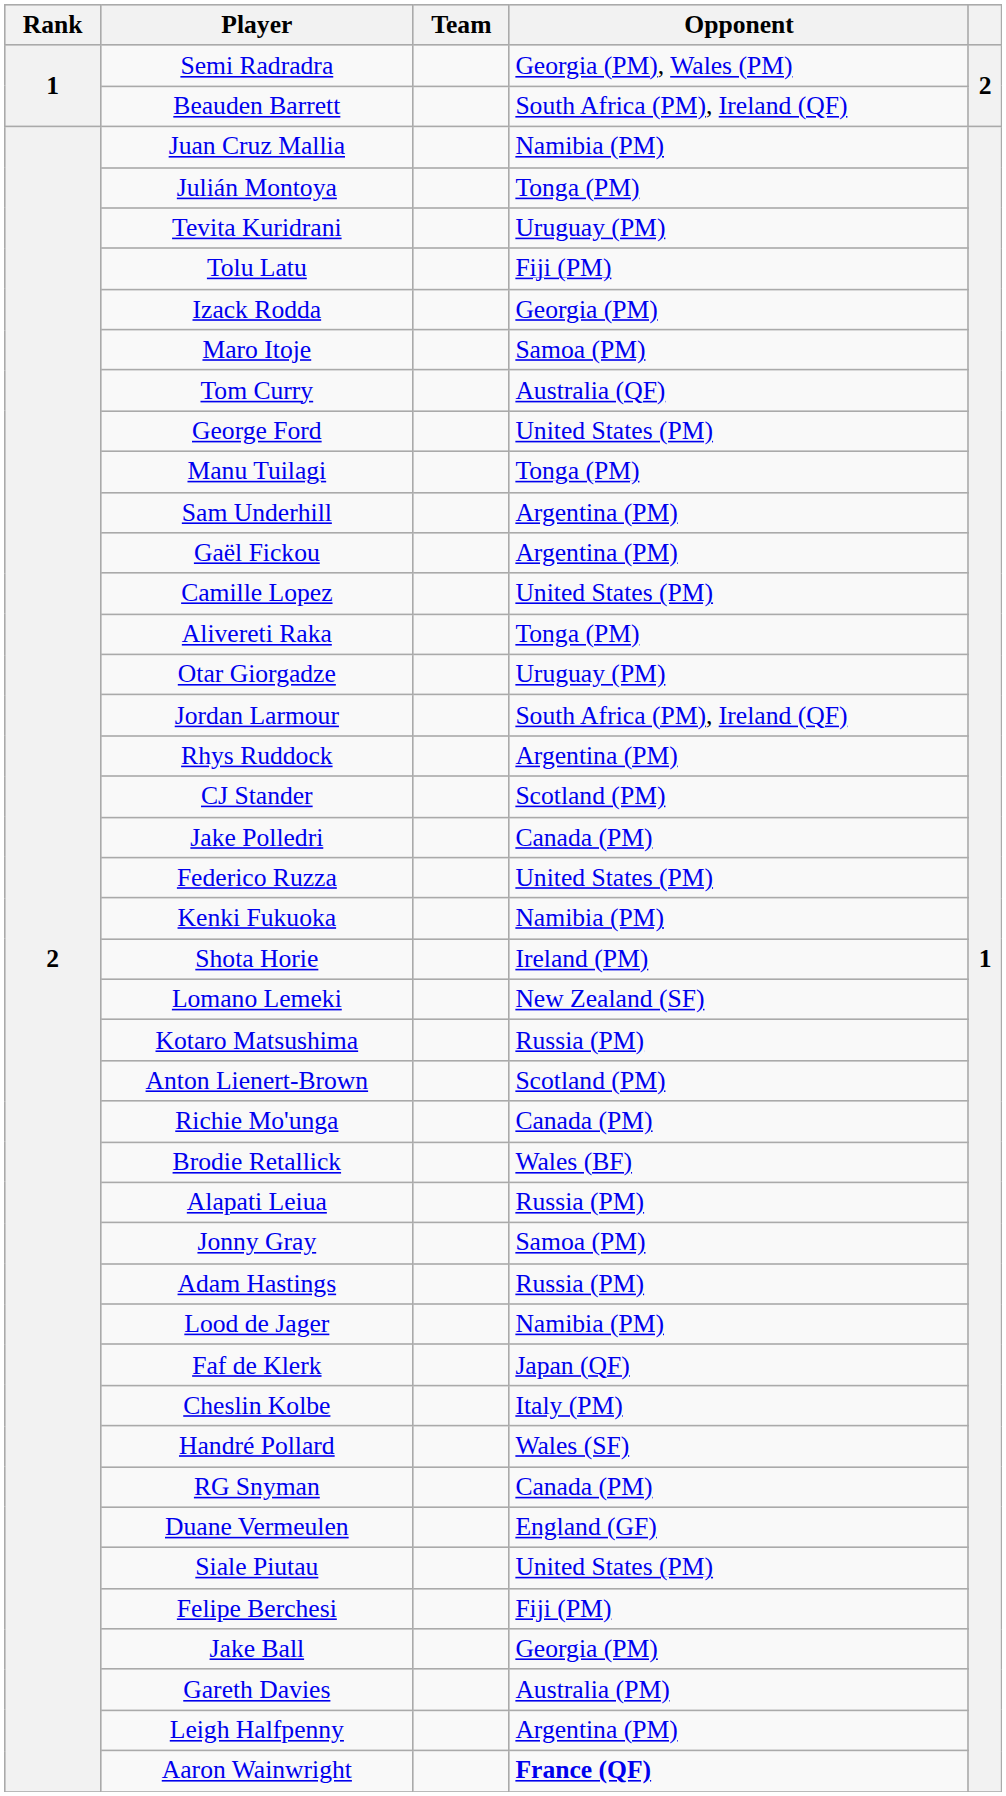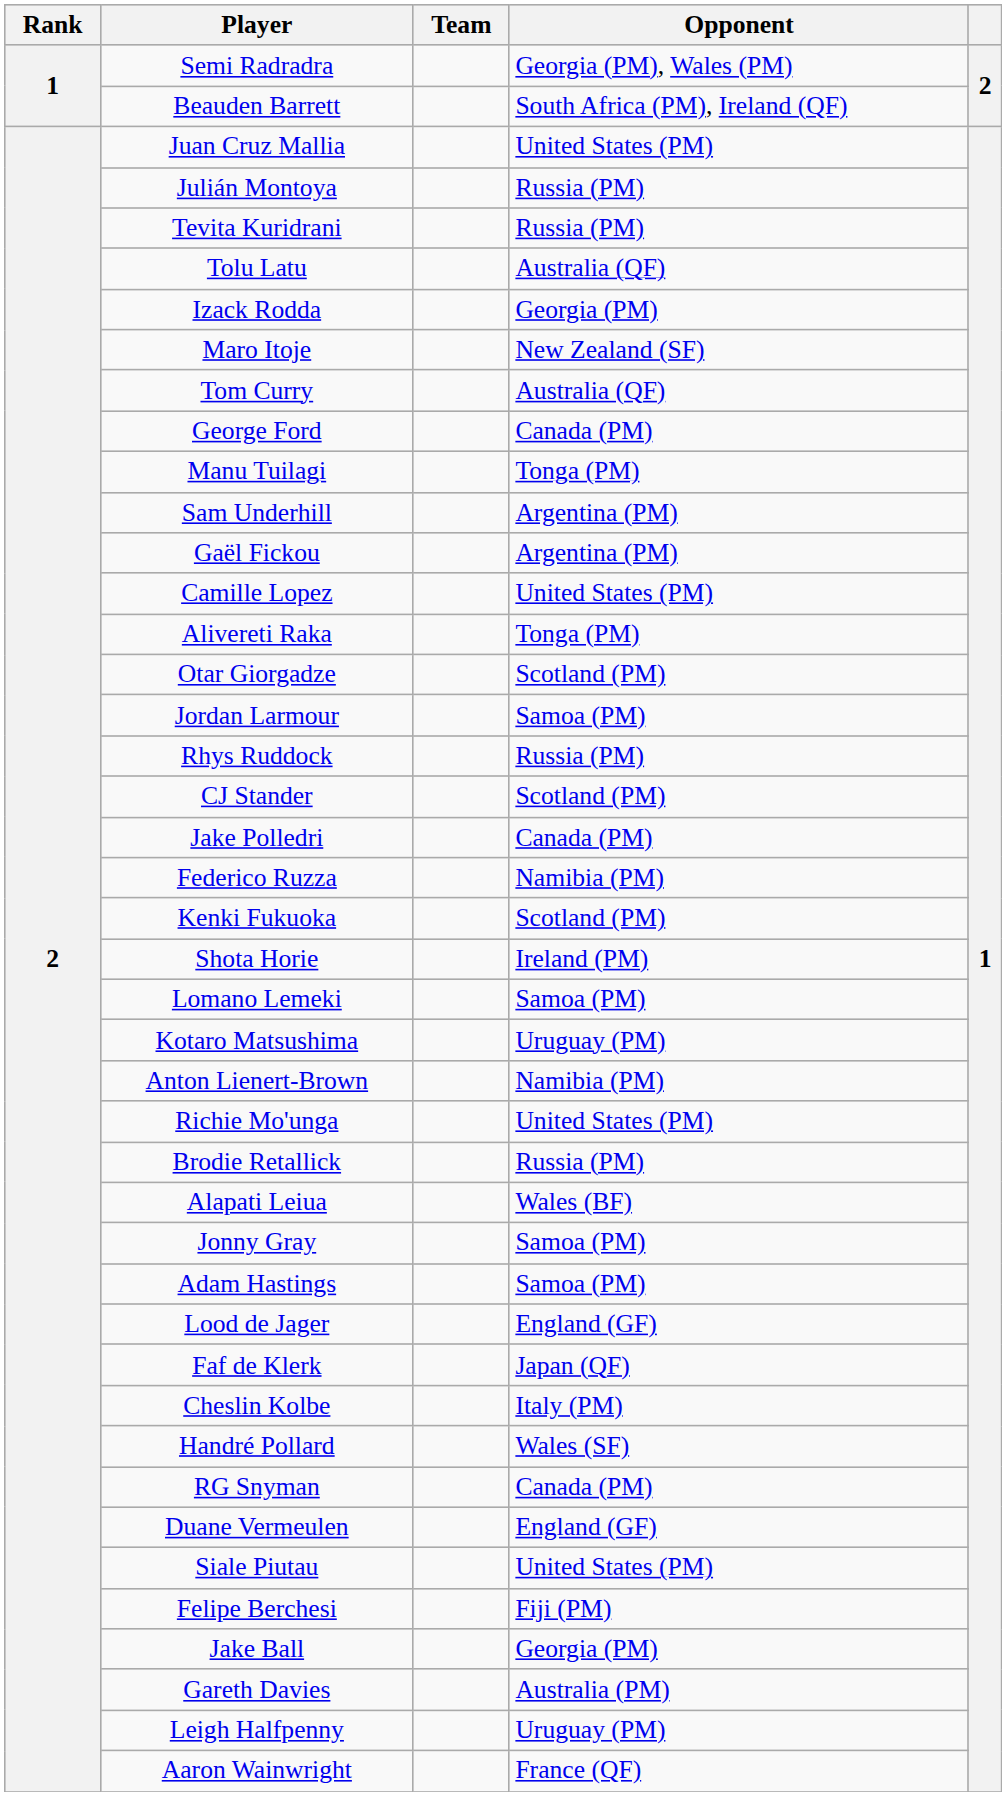Juan Cruz Mallia | Opponent: Namibia (PM) -> United States (PM)
Julián Montoya | Opponent: Tonga (PM) -> Russia (PM)
Tevita Kuridrani | Opponent: Uruguay (PM) -> Russia (PM)
Tolu Latu | Opponent: Fiji (PM) -> Australia (QF)
Maro Itoje | Opponent: Samoa (PM) -> New Zealand (SF)
George Ford | Opponent: United States (PM) -> Canada (PM)
Otar Giorgadze | Opponent: Uruguay (PM) -> Scotland (PM)
Jordan Larmour | Opponent: South Africa (PM), Ireland (QF) -> Samoa (PM)
Rhys Ruddock | Opponent: Argentina (PM) -> Russia (PM)
Federico Ruzza | Opponent: United States (PM) -> Namibia (PM)
Kenki Fukuoka | Opponent: Namibia (PM) -> Scotland (PM)
Lomano Lemeki | Opponent: New Zealand (SF) -> Samoa (PM)
Kotaro Matsushima | Opponent: Russia (PM) -> Uruguay (PM)
Anton Lienert-Brown | Opponent: Scotland (PM) -> Namibia (PM)
Richie Mo'unga | Opponent: Canada (PM) -> United States (PM)
Brodie Retallick | Opponent: Wales (BF) -> Russia (PM)
Alapati Leiua | Opponent: Russia (PM) -> Wales (BF)
Adam Hastings | Opponent: Russia (PM) -> Samoa (PM)
Lood de Jager | Opponent: Namibia (PM) -> England (GF)
Leigh Halfpenny | Opponent: Argentina (PM) -> Uruguay (PM)
Aaron Wainwright | Opponent: bold -> normal
